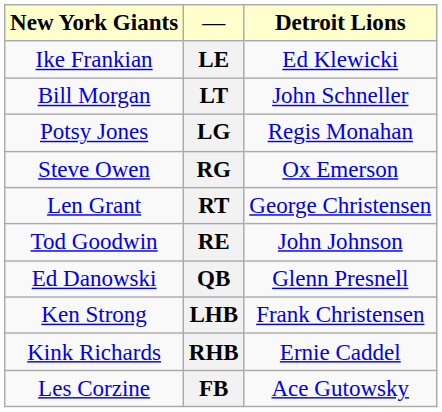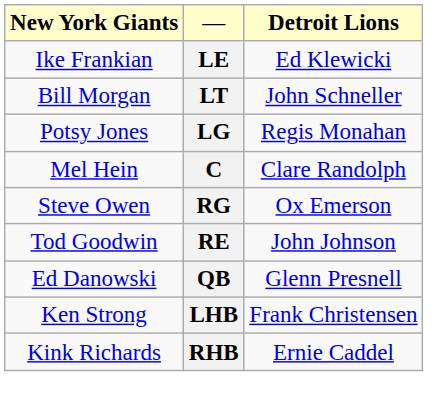+ row: Mel Hein | C | Clare Randolph
- row: Len Grant | RT | George Christensen
- row: Les Corzine | FB | Ace Gutowsky
